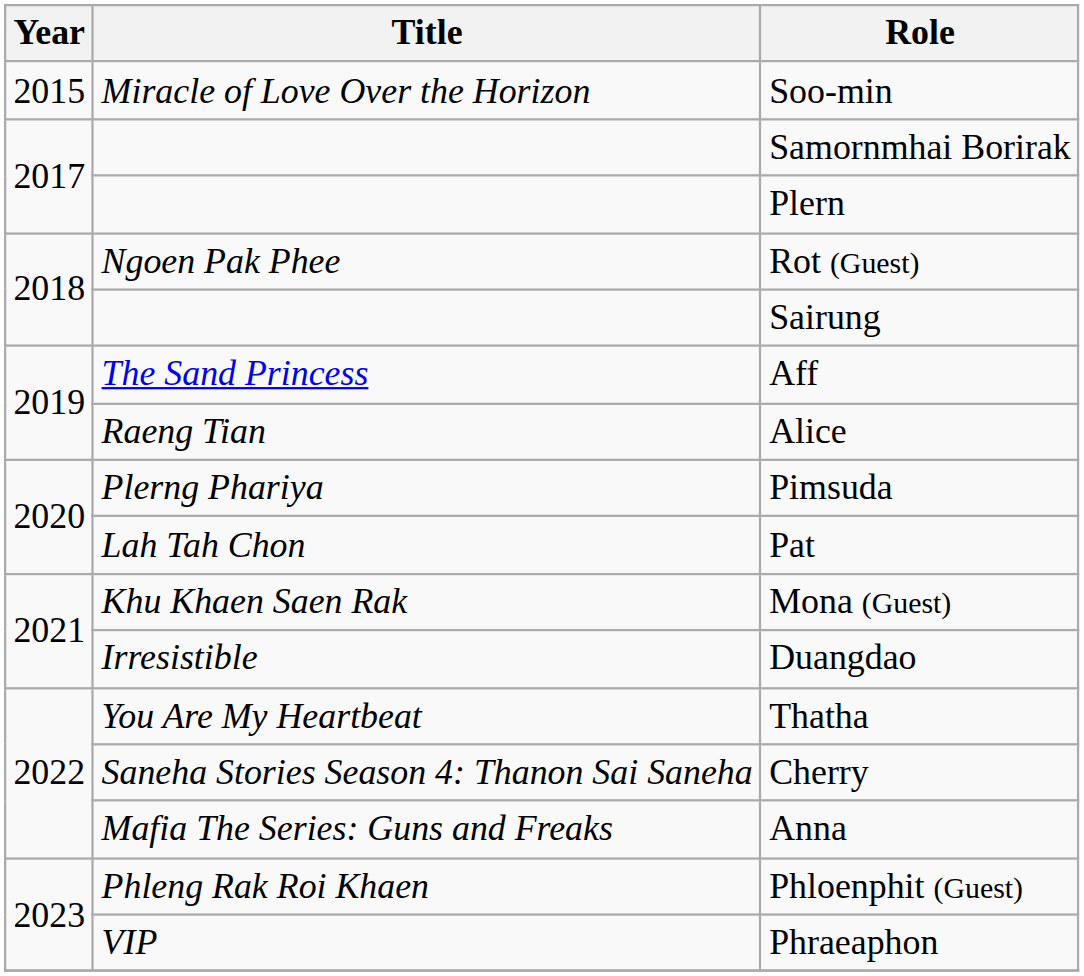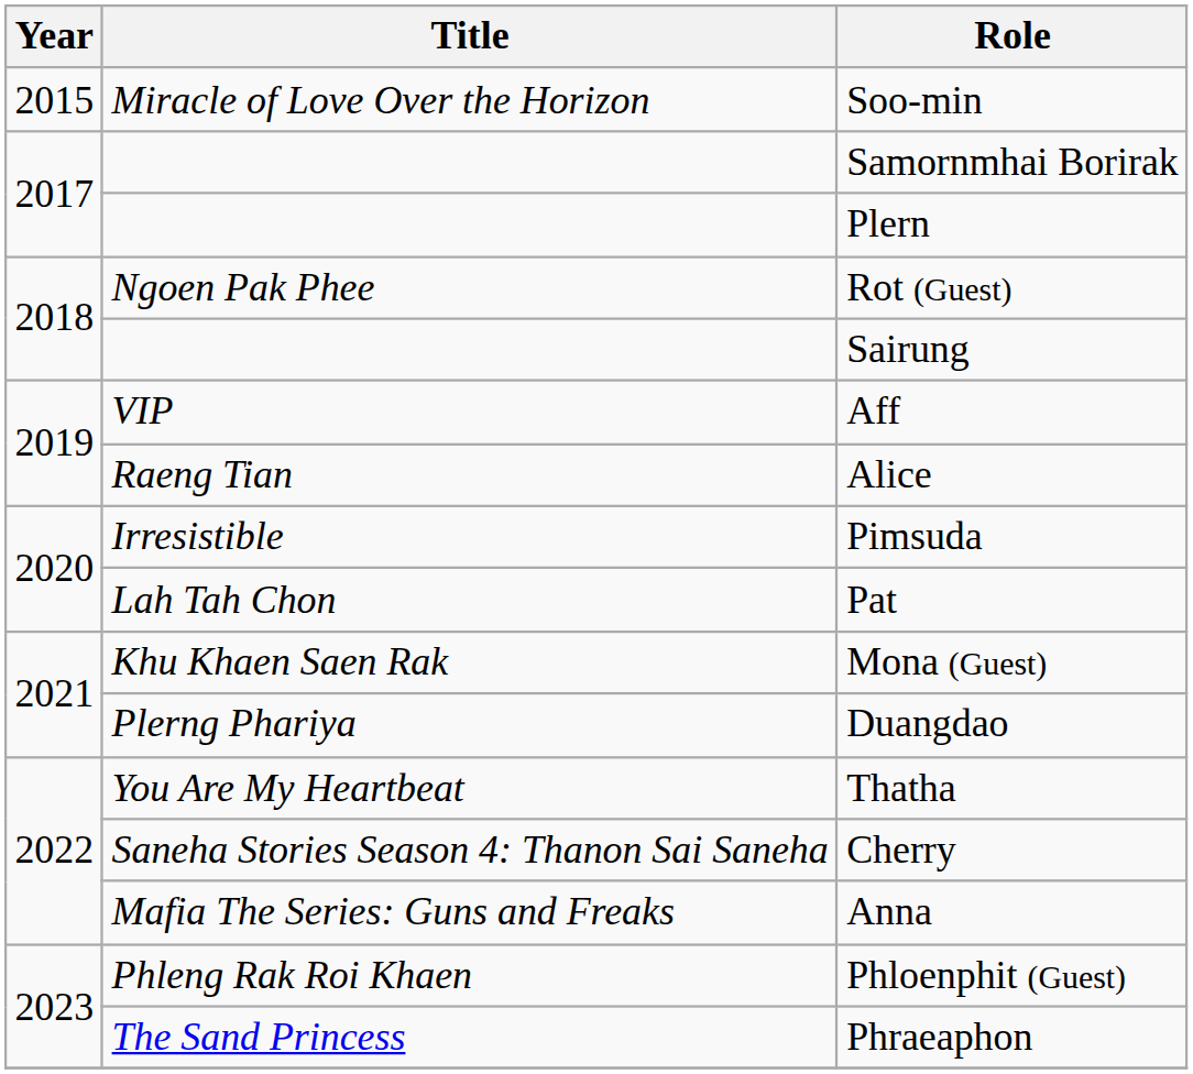Aff | Title: The Sand Princess -> VIP
Pimsuda | Title: Plerng Phariya -> Irresistible
Duangdao | Title: Irresistible -> Plerng Phariya
Phraeaphon | Title: VIP -> The Sand Princess
